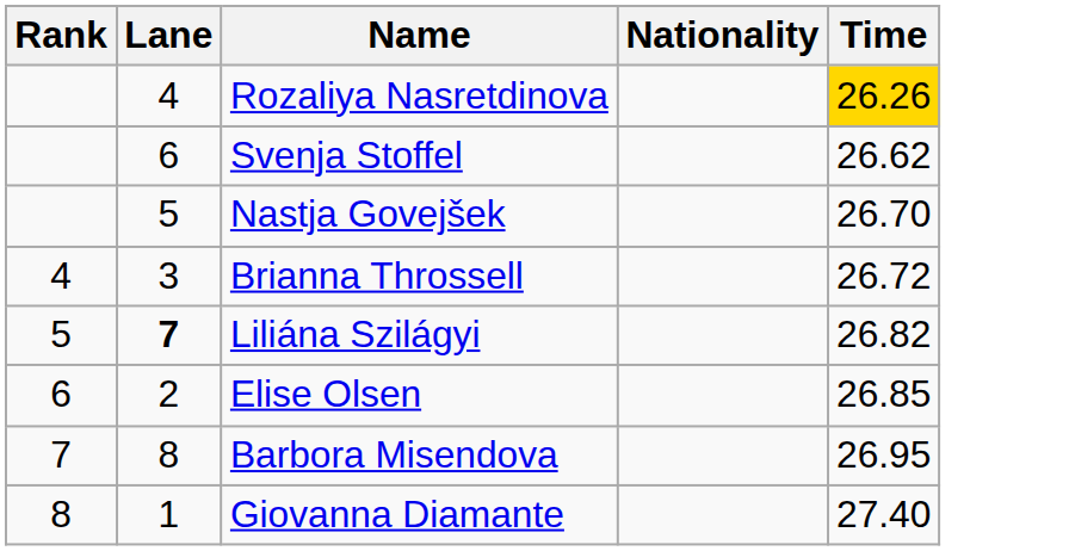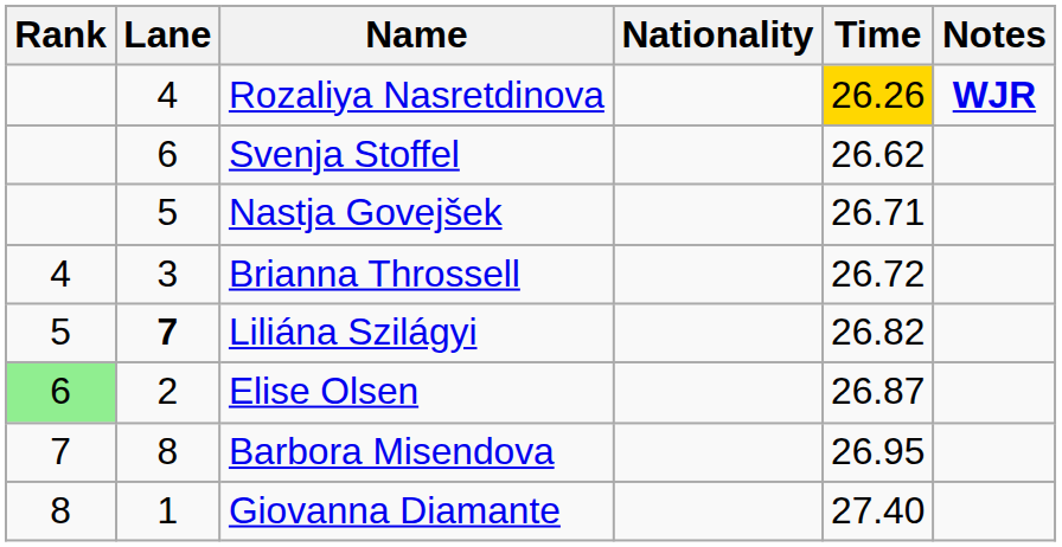+ column: Notes | WJR
Nastja Govejšek | Time: 26.70 -> 26.71
Elise Olsen | Rank: no background -> lightgreen background
Elise Olsen | Time: 26.85 -> 26.87
